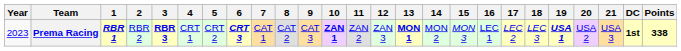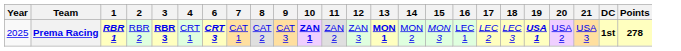- column: 5 | CRT 2
Prema Racing | Year: 2023 -> 2025
Prema Racing | Points: 338 -> 278
